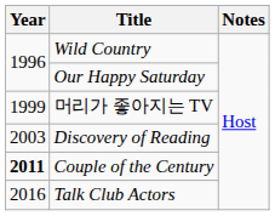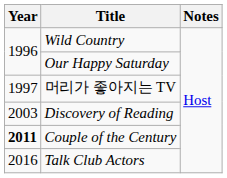머리가 좋아지는 TV | Year: 1999 -> 1997
